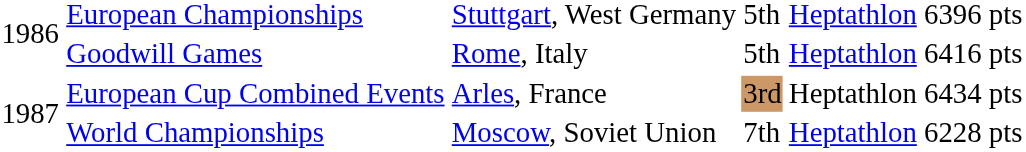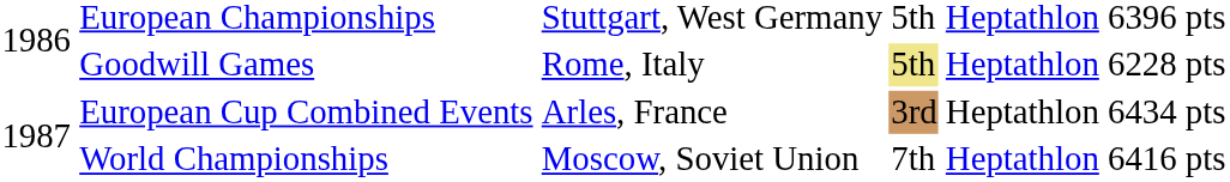Goodwill Games | column 4: no background -> khaki background
Goodwill Games | column 6: 6416 pts -> 6228 pts
World Championships | column 6: 6228 pts -> 6416 pts
